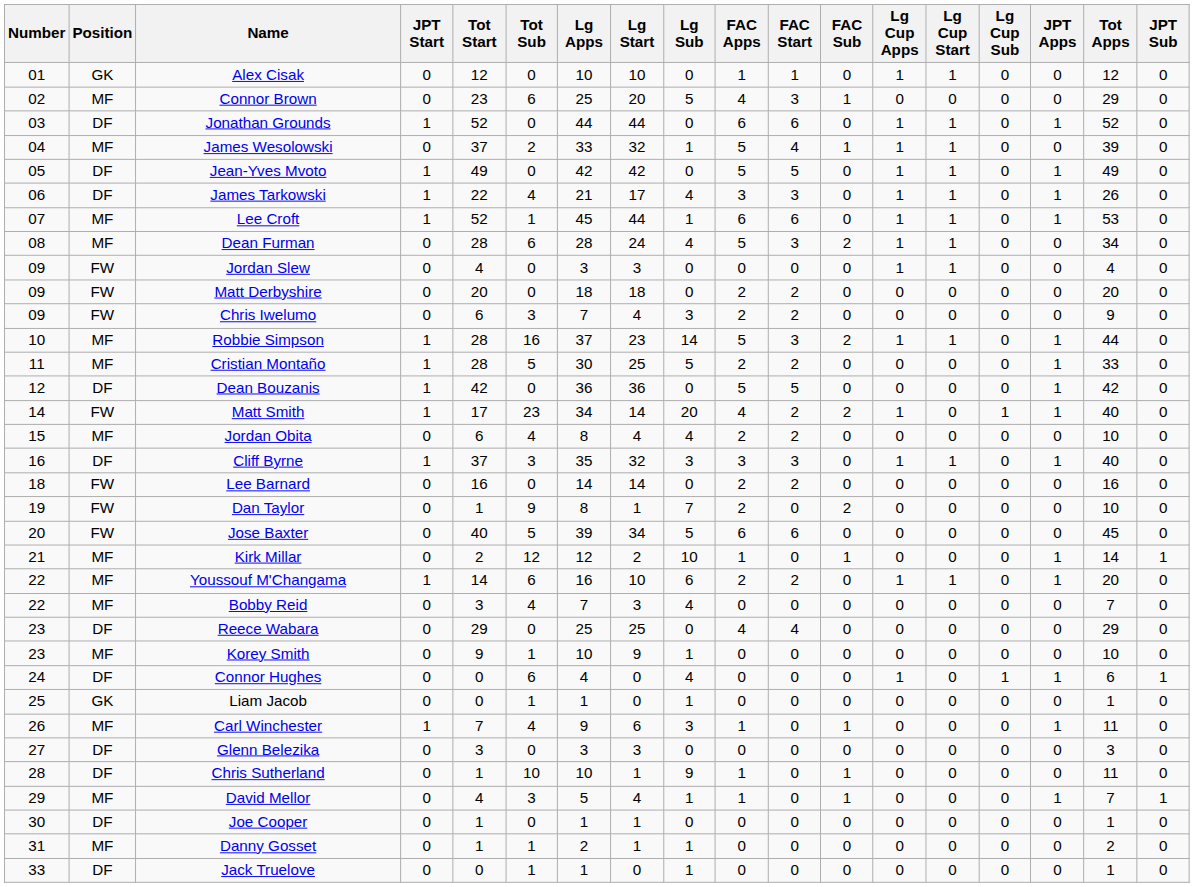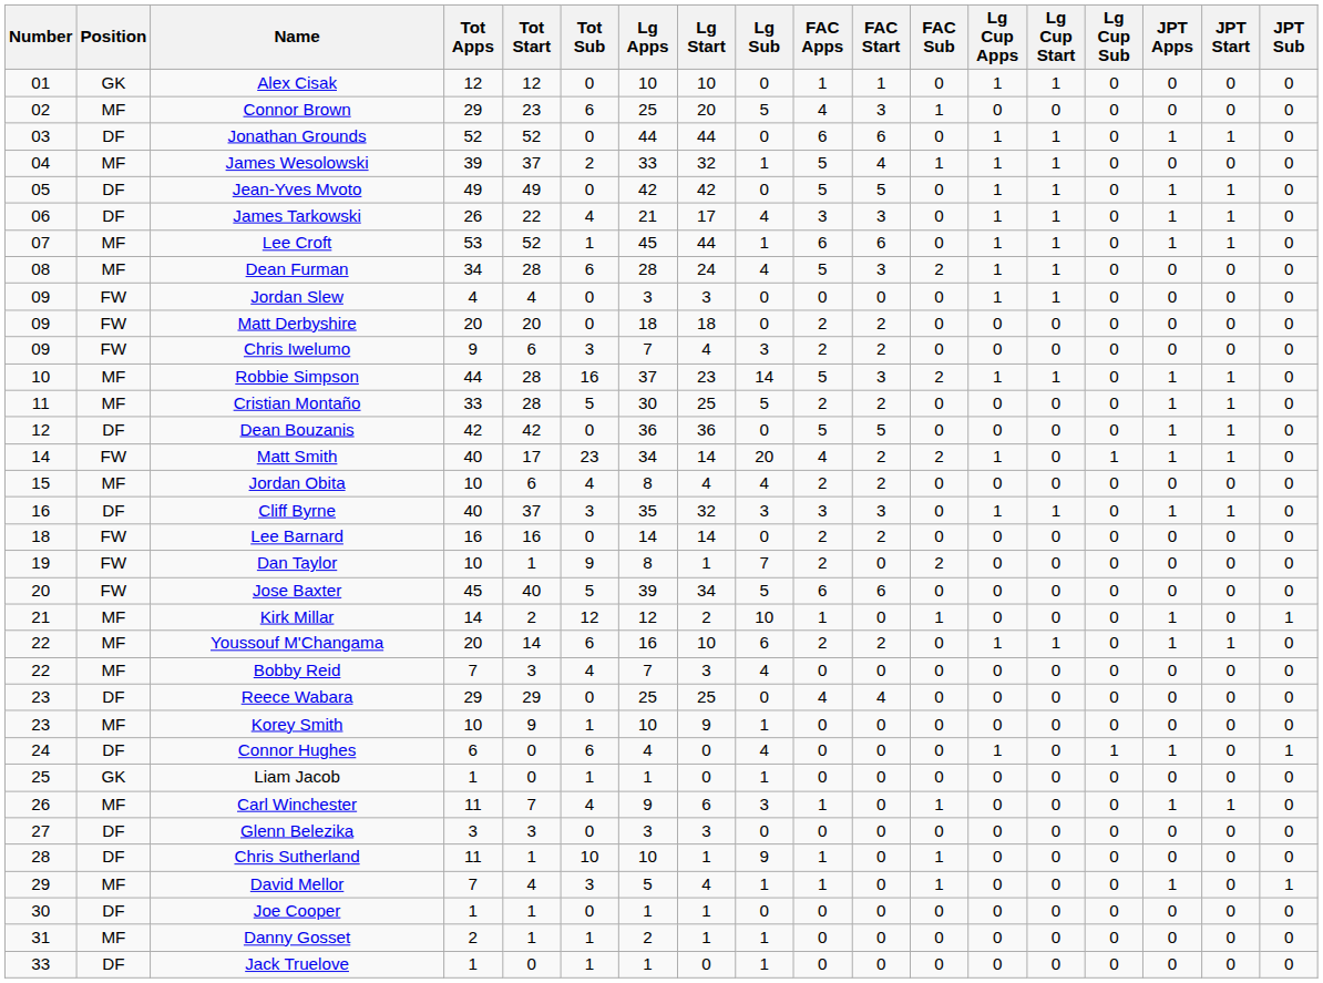columns swapped: Tot Apps <-> JPT Start
